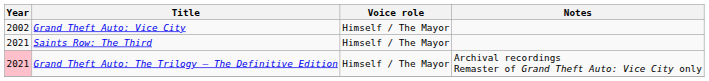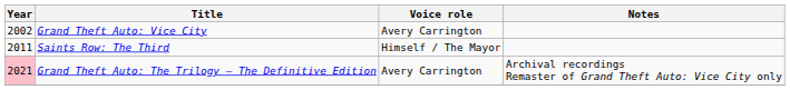Grand Theft Auto: Vice City | Voice role: Himself / The Mayor -> Avery Carrington
Saints Row: The Third | Year: 2021 -> 2011
Grand Theft Auto: The Trilogy – The Definitive Edition | Voice role: Himself / The Mayor -> Avery Carrington
